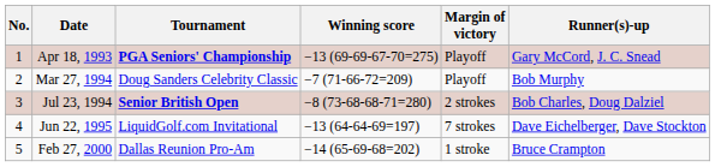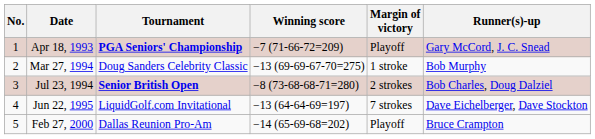Apr 18, 1993 | Winning score: −13 (69-69-67-70=275) -> −7 (71-66-72=209)
Mar 27, 1994 | Winning score: −7 (71-66-72=209) -> −13 (69-69-67-70=275)
Mar 27, 1994 | Margin of victory: Playoff -> 1 stroke
Feb 27, 2000 | Margin of victory: 1 stroke -> Playoff
